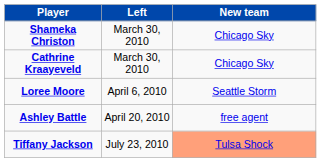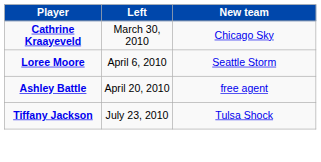- row: Shameka Christon | March 30, 2010 | Chicago Sky
Tiffany Jackson | New team: lightsalmon background -> no background
